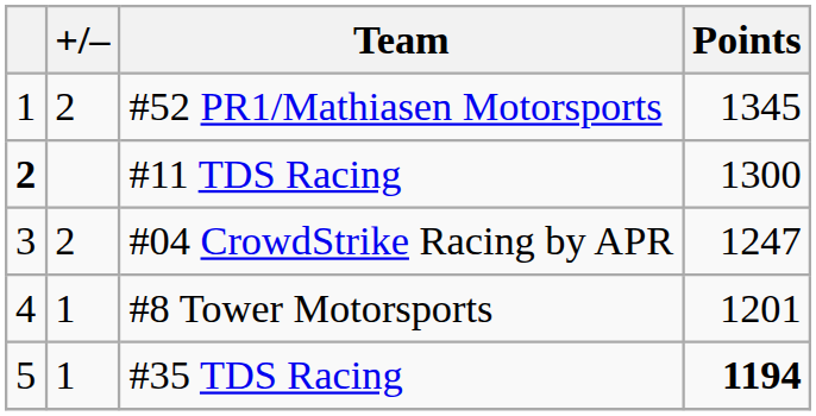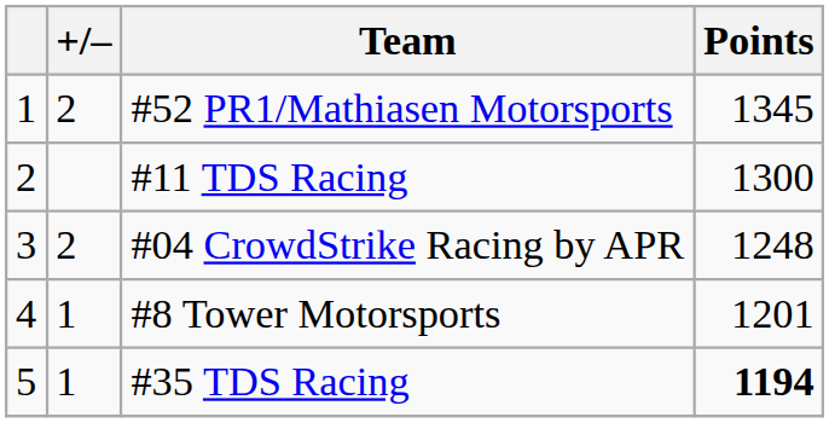#11 TDS Racing | column 1: bold -> normal
#04 CrowdStrike Racing by APR | Points: 1247 -> 1248
